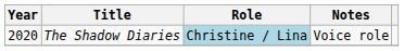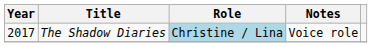The Shadow Diaries | Year: 2020 -> 2017
